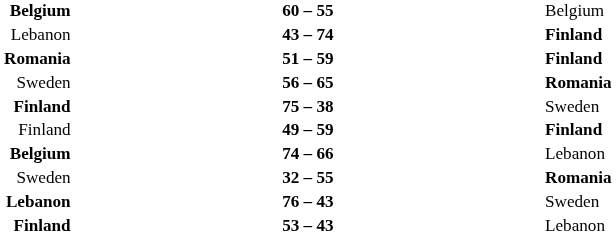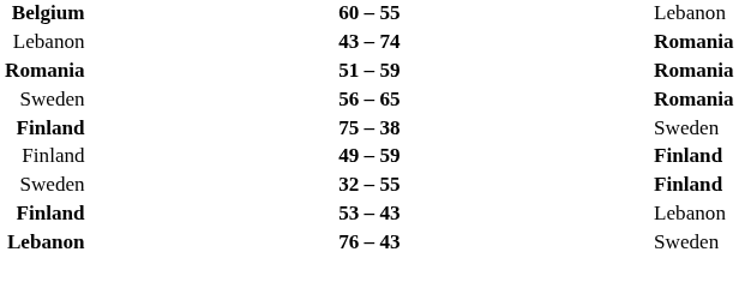60 – 55 | column 3: Belgium -> Lebanon
43 – 74 | column 3: Finland -> Romania
51 – 59 | column 3: Finland -> Romania
- row: Belgium | 74 – 66 | Lebanon
32 – 55 | column 3: Romania -> Finland
rows swapped: 76 – 43 <-> 53 – 43
